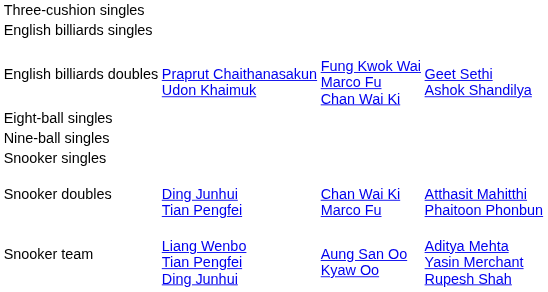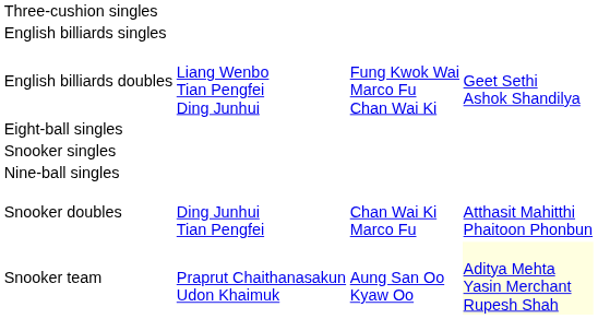English billiards doubles | column 2: Praprut Chaithanasakun Udon Khaimuk -> Liang Wenbo Tian Pengfei Ding Junhui
rows swapped: Nine-ball singles <-> Snooker singles
Snooker team | column 2: Liang Wenbo Tian Pengfei Ding Junhui -> Praprut Chaithanasakun Udon Khaimuk
Snooker team | column 4: no background -> lightyellow background
